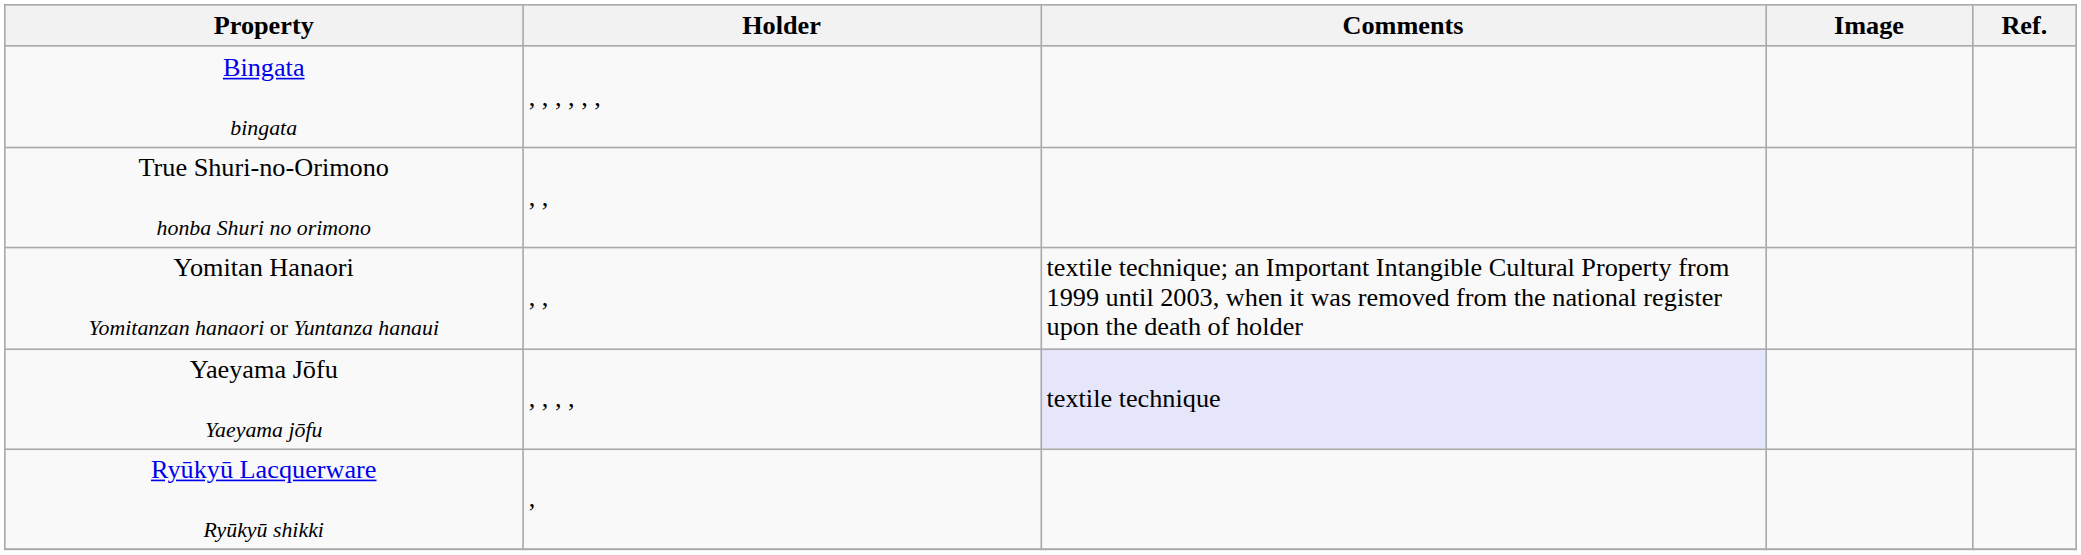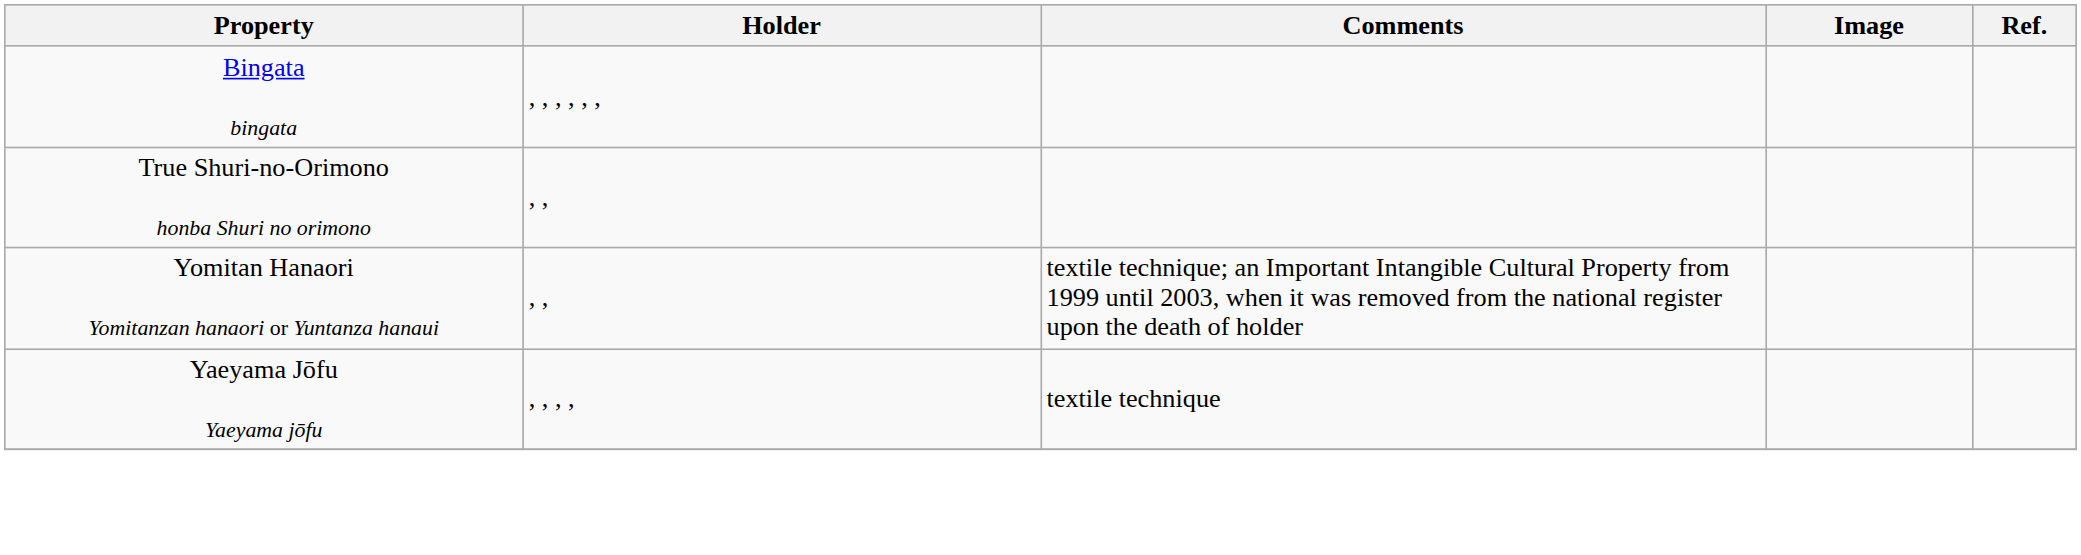Yaeyama Jōfu Yaeyama jōfu | Comments: lavender background -> no background
- row: Ryūkyū Lacquerware Ryūkyū shikki | ,
